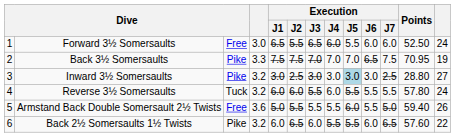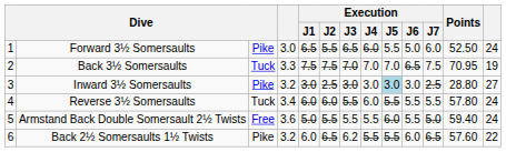Forward 3½ Somersaults | column 3: Free -> Pike
Forward 3½ Somersaults | Execution / J6: 6.0 -> 5.0
Back 3½ Somersaults | column 3: Pike -> Tuck
Reverse 3½ Somersaults | column 4: 3.2 -> 3.4
Armstand Back Double Somersault 2½ Twists | column 13: 26 -> 24
Back 2½ Somersaults 1½ Twists | Execution / J3: 6.0 -> 6.2
